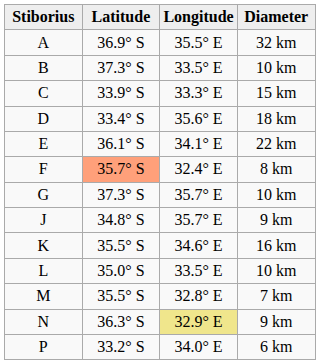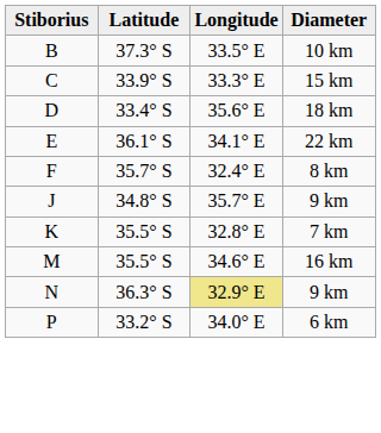- row: A | 36.9° S | 35.5° E | 32 km
F | Latitude: lightsalmon background -> no background
- row: G | 37.3° S | 35.7° E | 10 km
K | Longitude: 34.6° E -> 32.8° E
K | Diameter: 16 km -> 7 km
- row: L | 35.0° S | 33.5° E | 10 km
M | Longitude: 32.8° E -> 34.6° E
M | Diameter: 7 km -> 16 km
